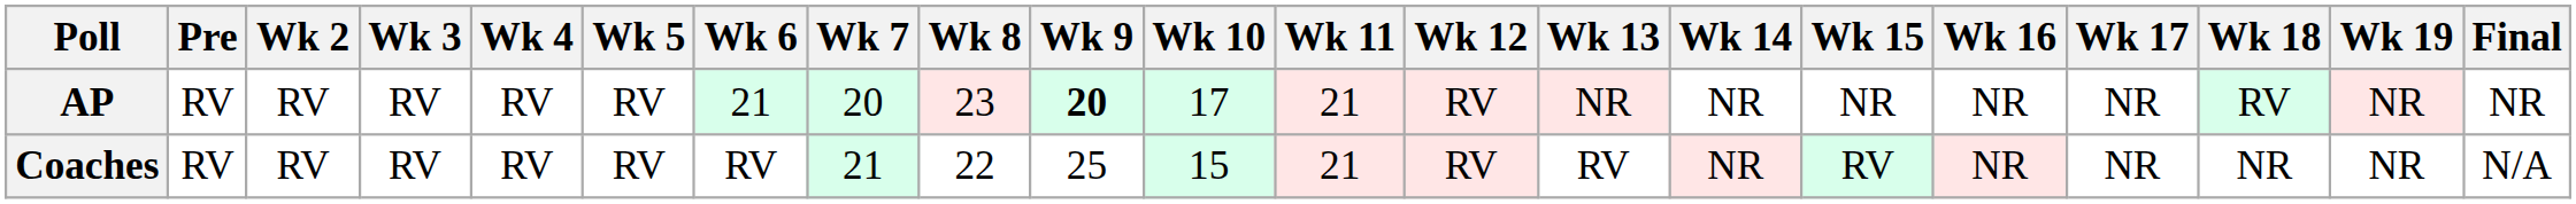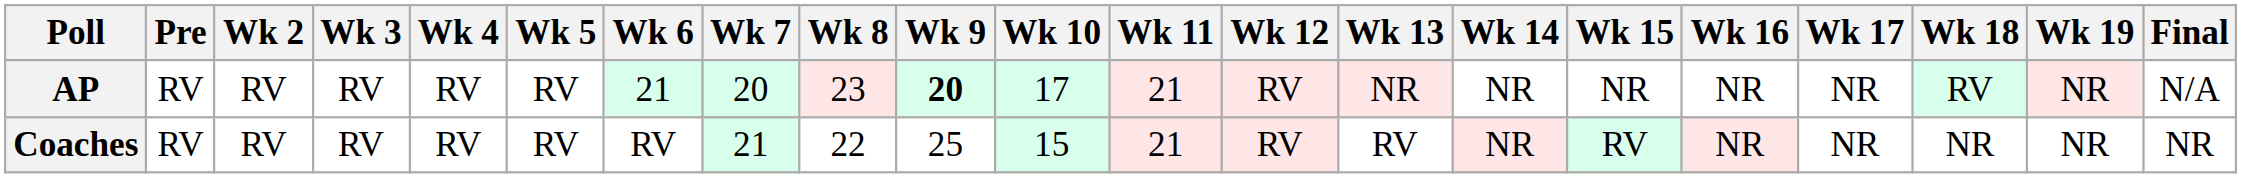AP | Final: NR -> N/A
Coaches | Final: N/A -> NR
